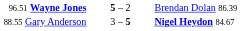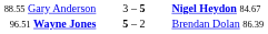rows swapped: 96.51 Wayne Jones <-> 88.55 Gary Anderson
